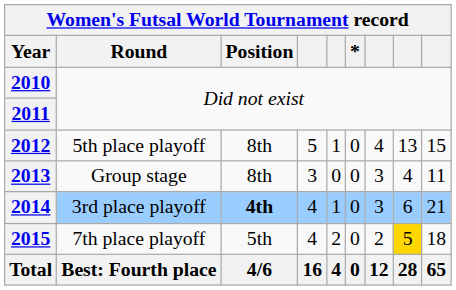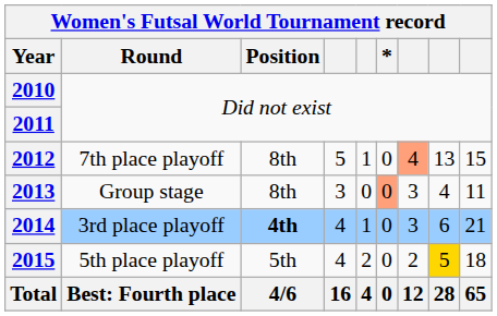2012 | Round: 5th place playoff -> 7th place playoff
2012 | column 7: no background -> lightsalmon background
2013 | *: no background -> lightsalmon background
2015 | Round: 7th place playoff -> 5th place playoff
